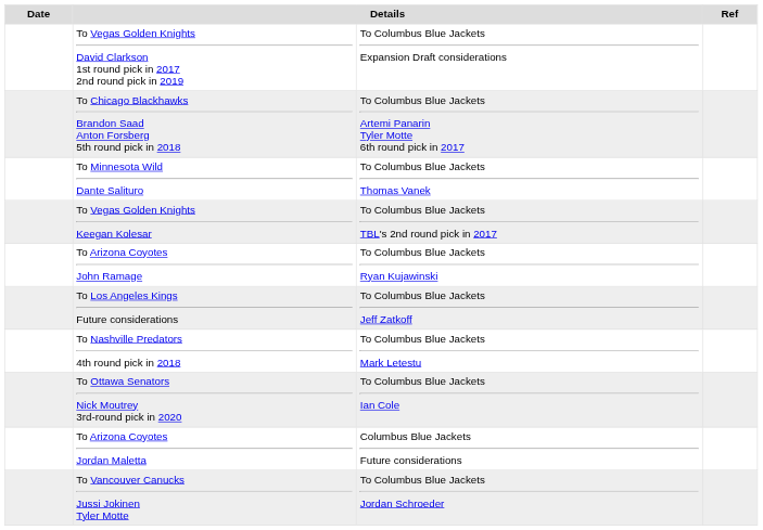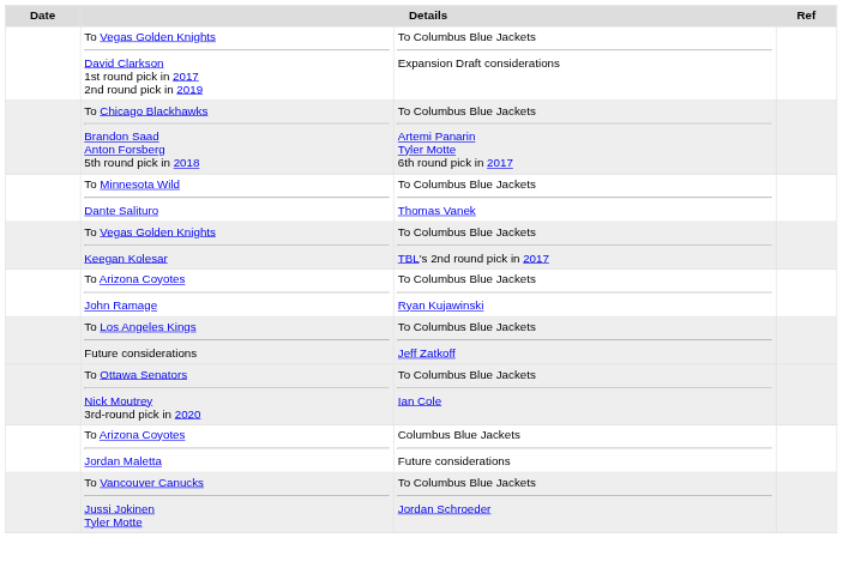- row: To Nashville Predators 4th round pick in 2018 | To Columbus Blue Jackets Mark Letestu
